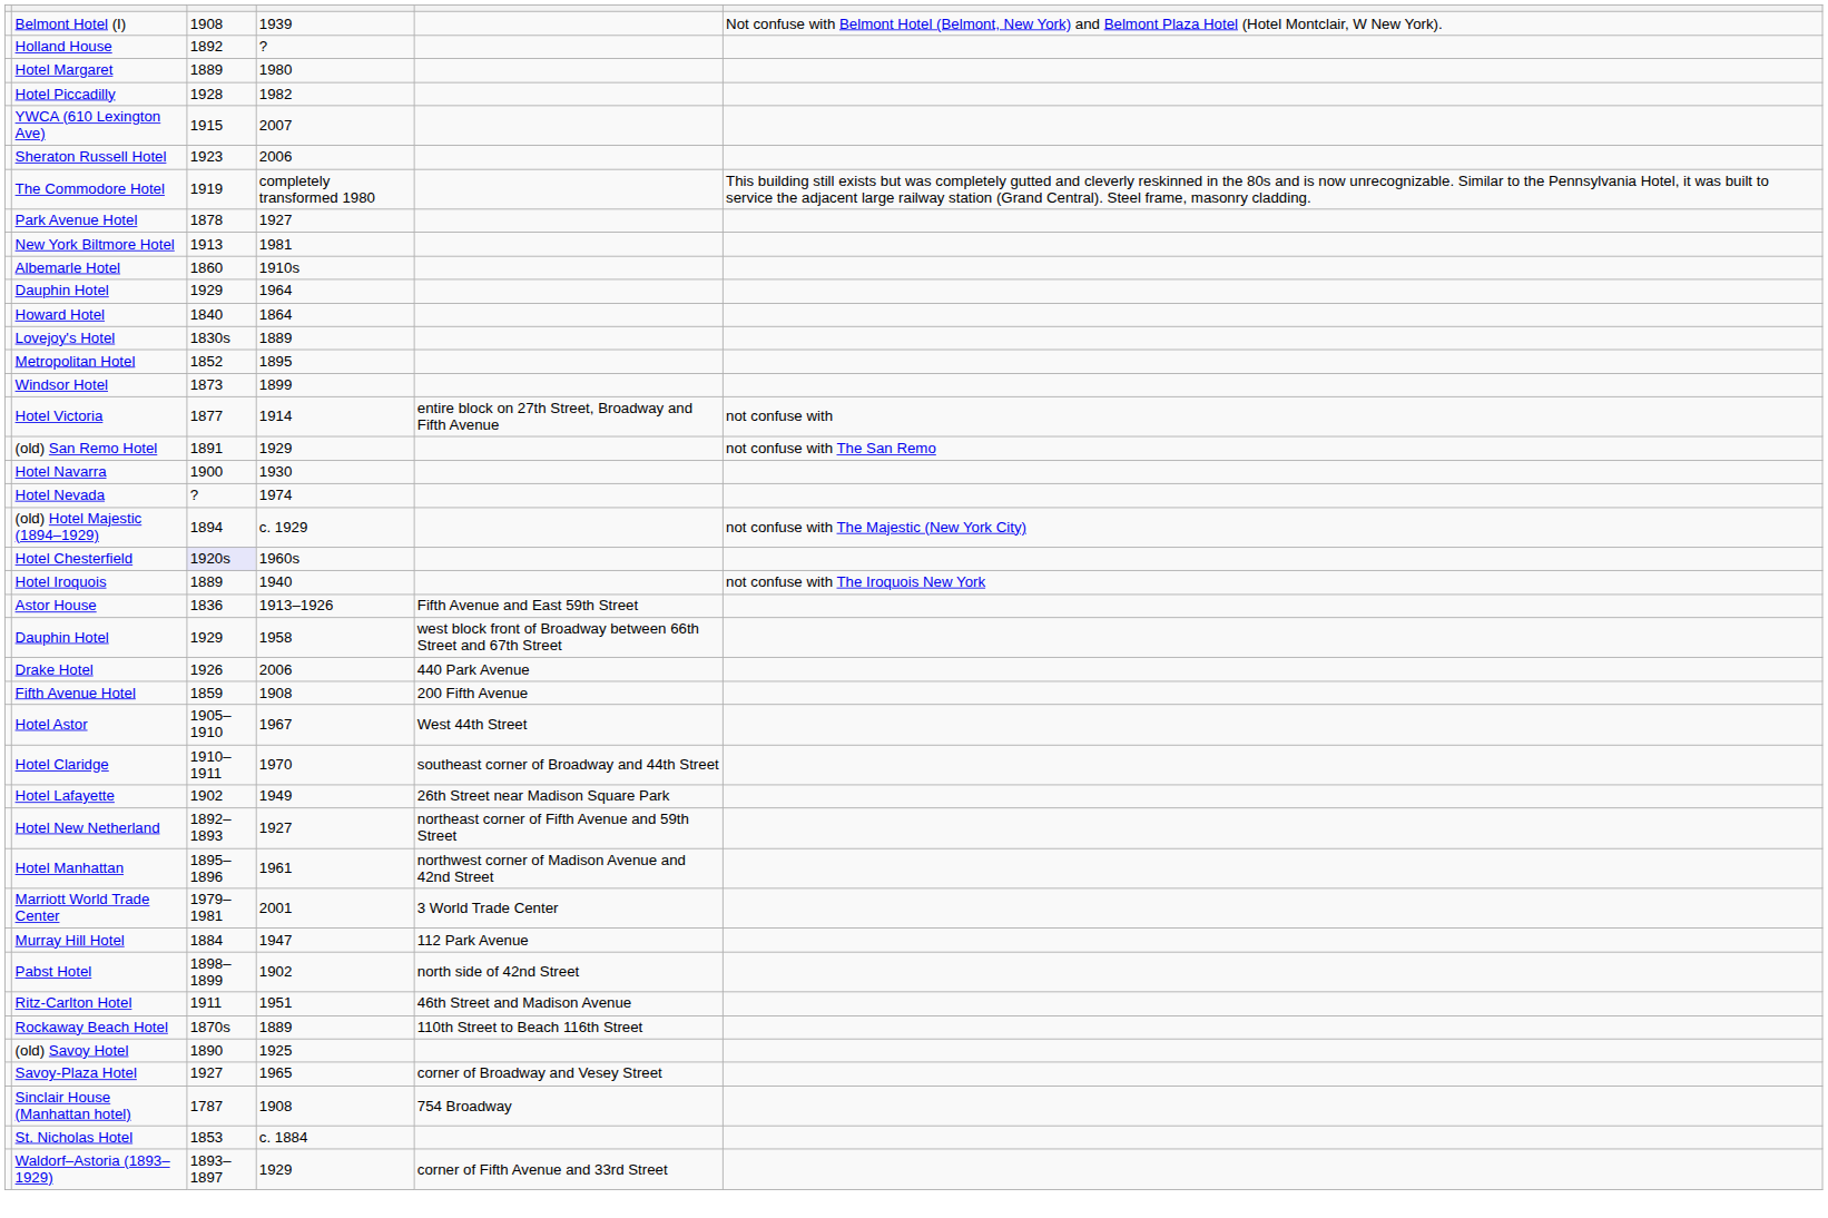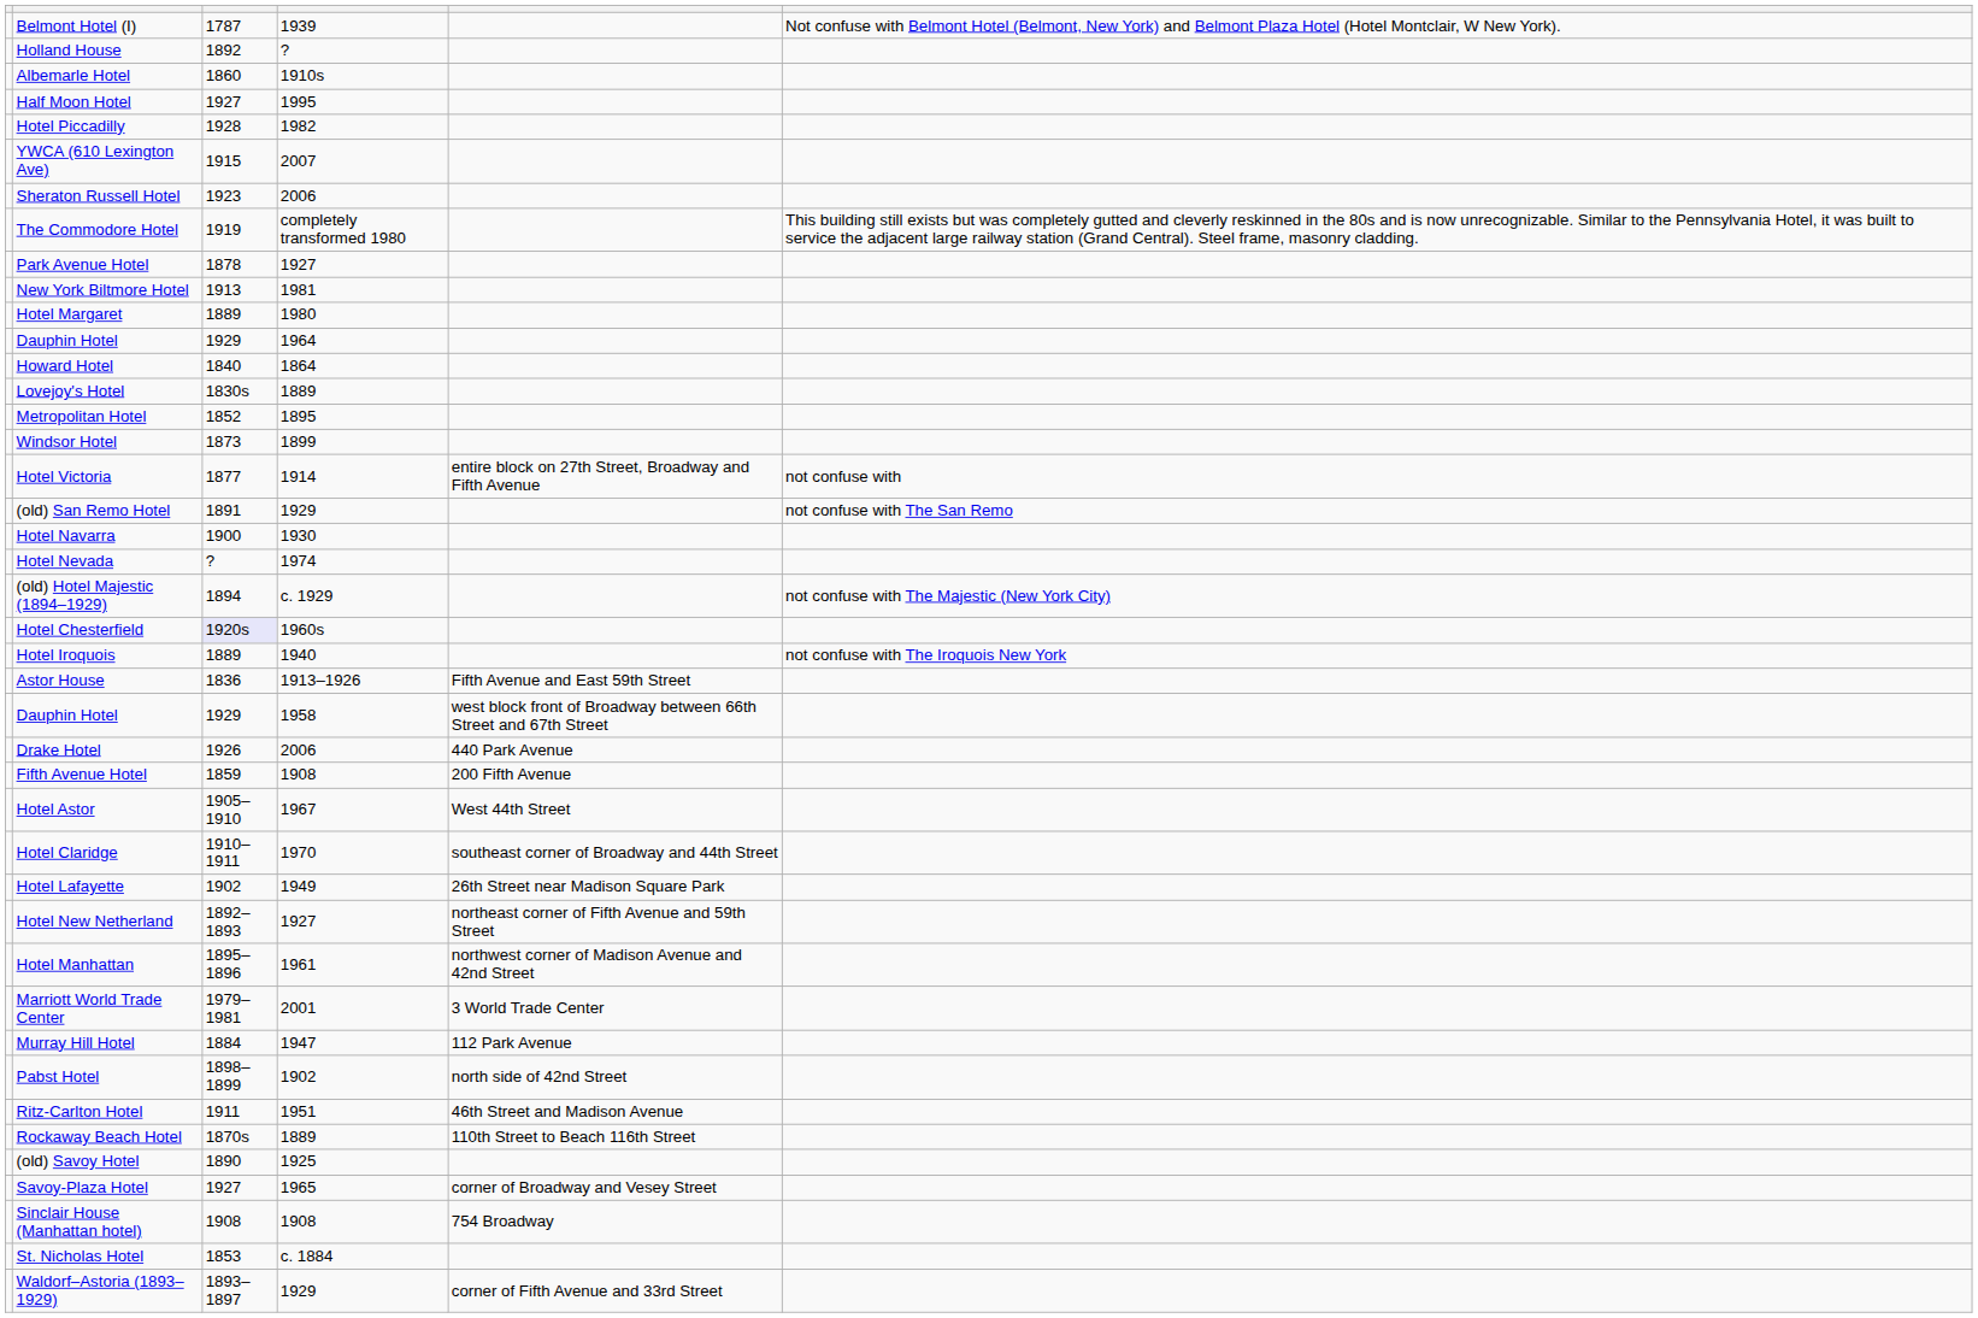Belmont Hotel (I) | column 3: 1908 -> 1787
rows swapped: Hotel Margaret <-> Albemarle Hotel
+ row: Half Moon Hotel | 1927 | 1995
Sinclair House (Manhattan hotel) | column 3: 1787 -> 1908
